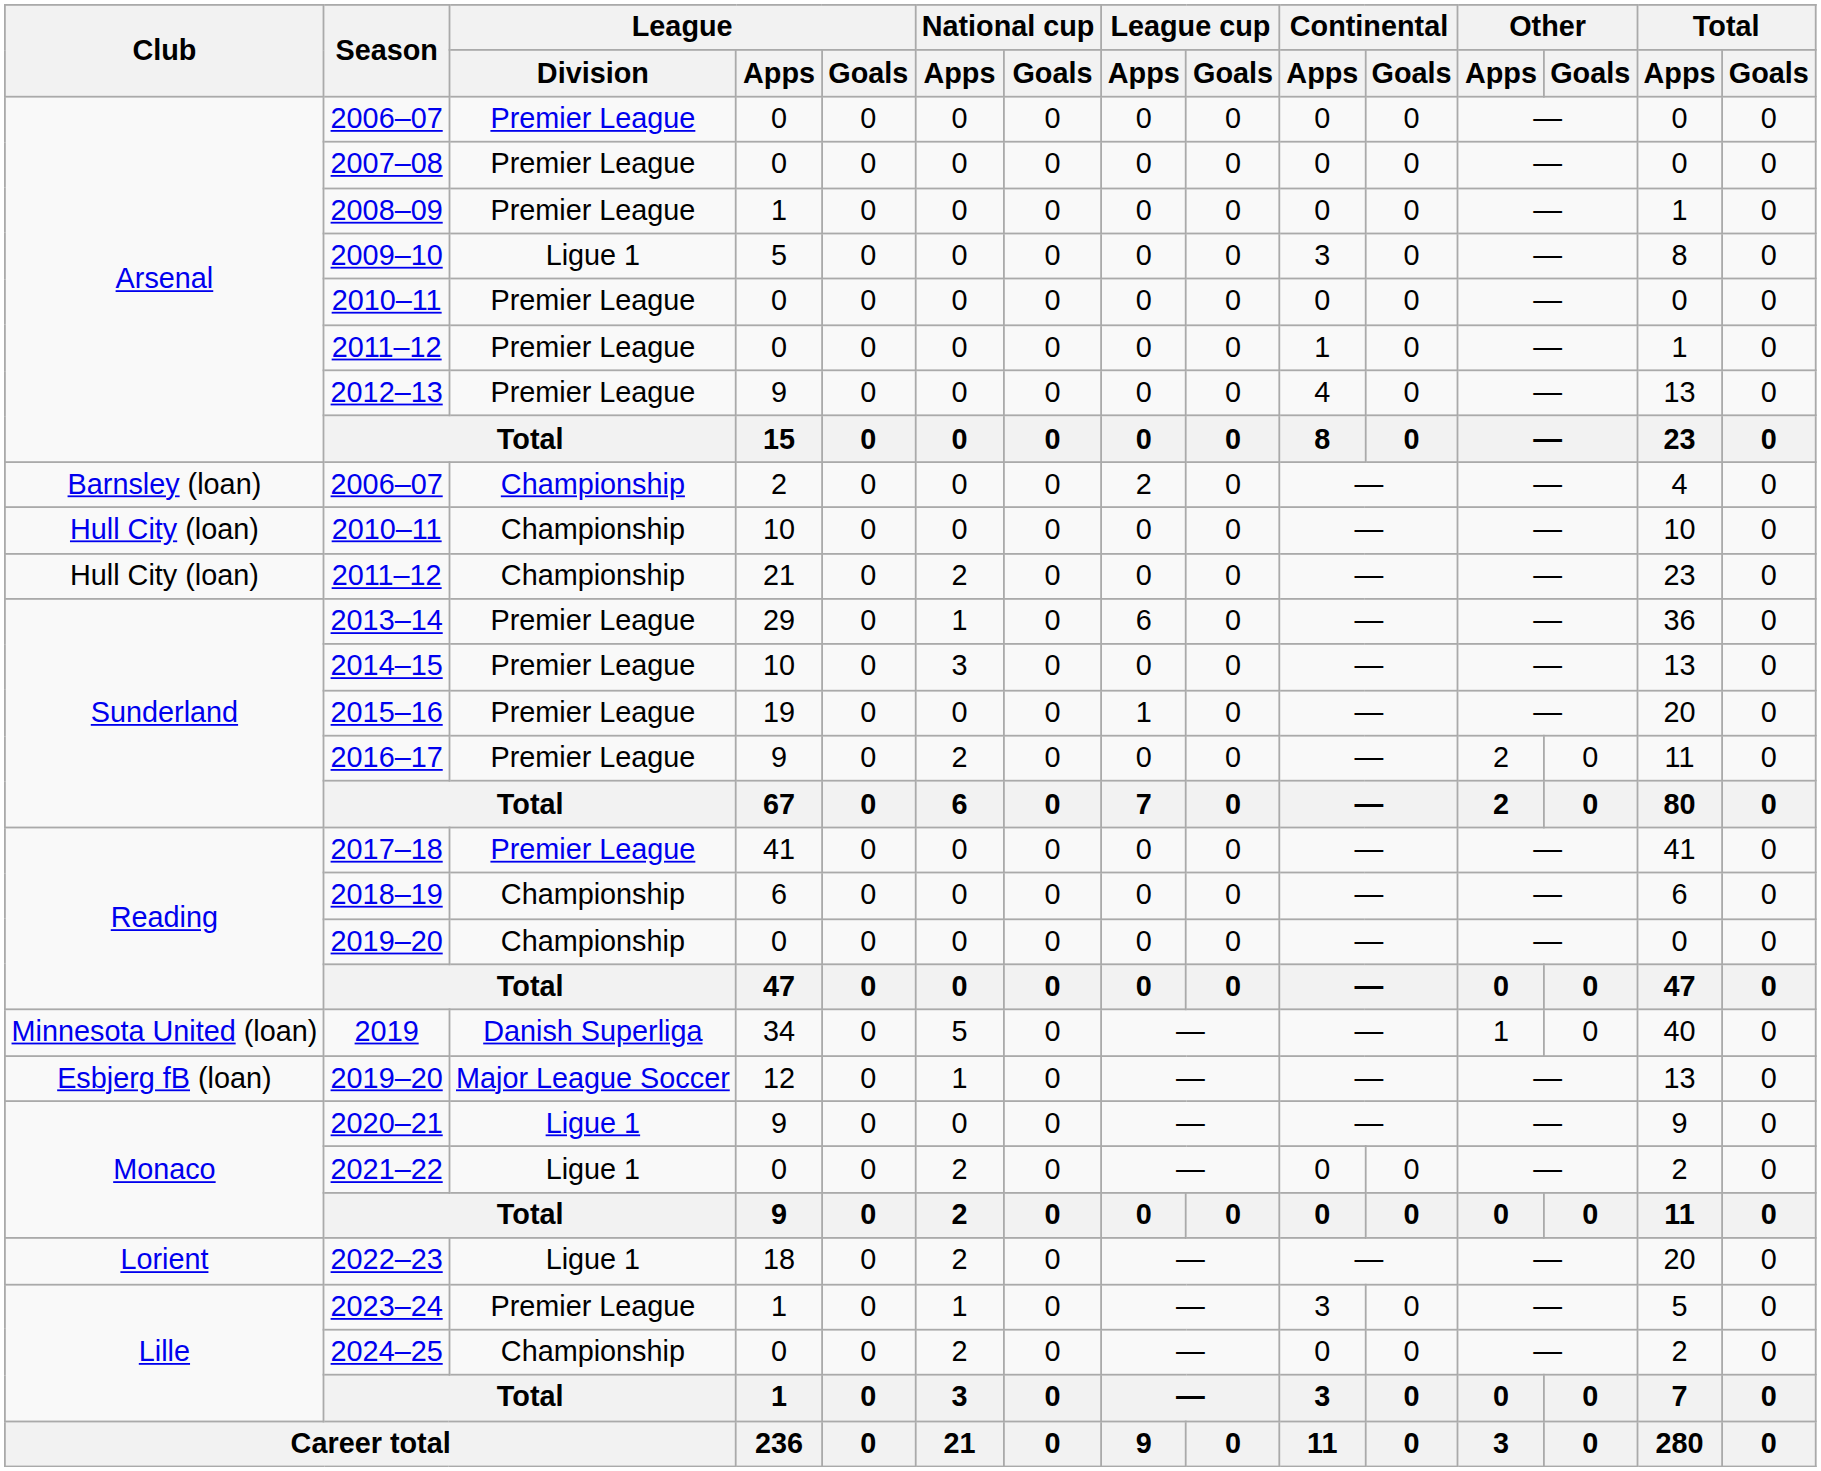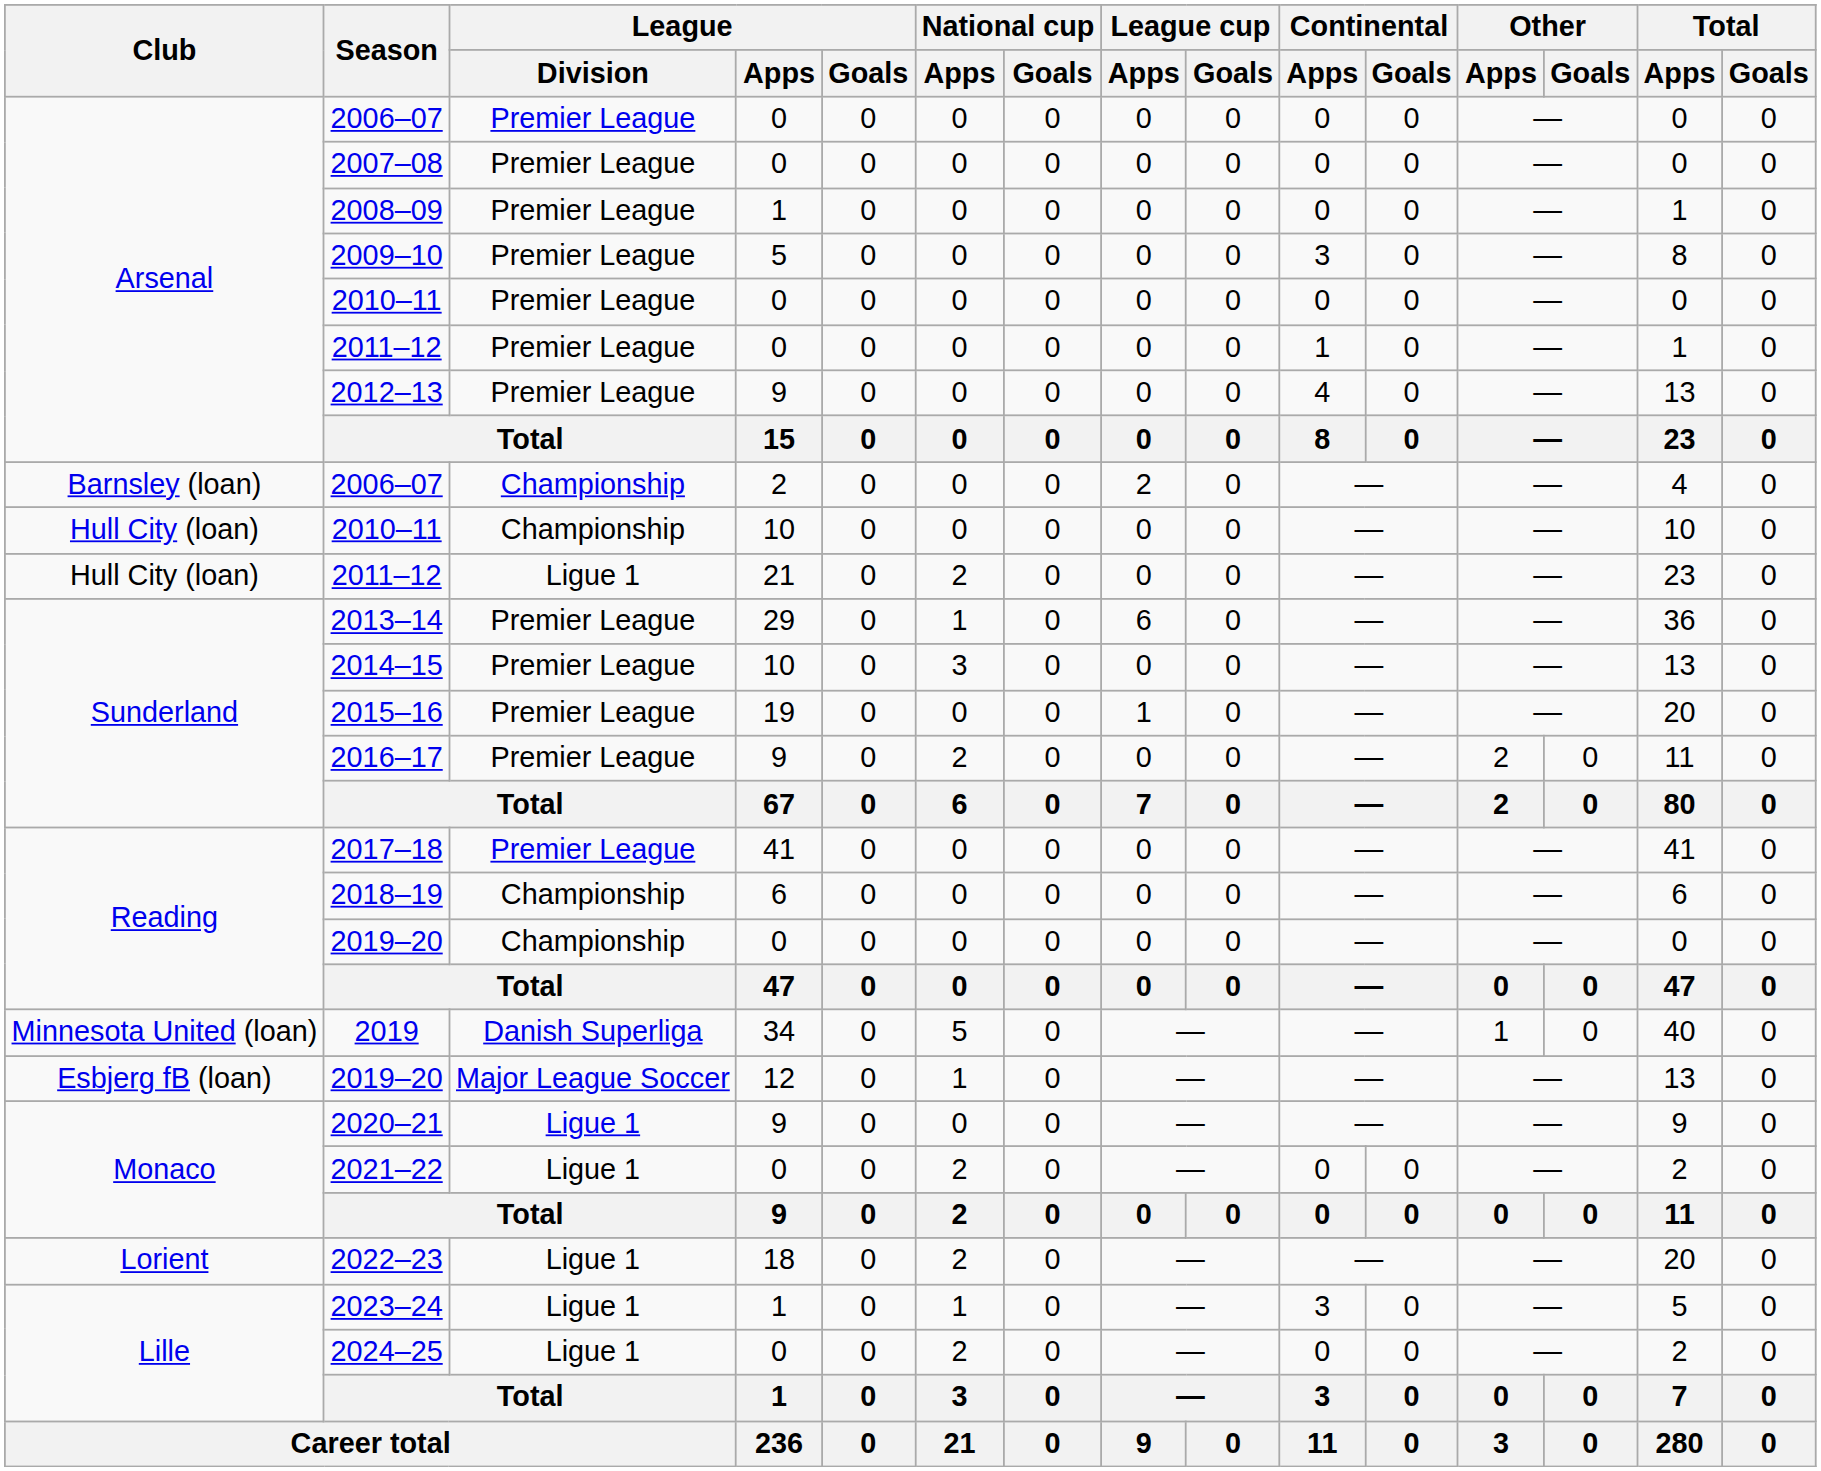2009–10 | League / Division: Ligue 1 -> Premier League
2011–12 / 21 | League / Division: Championship -> Ligue 1
2023–24 | League / Division: Premier League -> Ligue 1
2024–25 | League / Division: Championship -> Ligue 1
